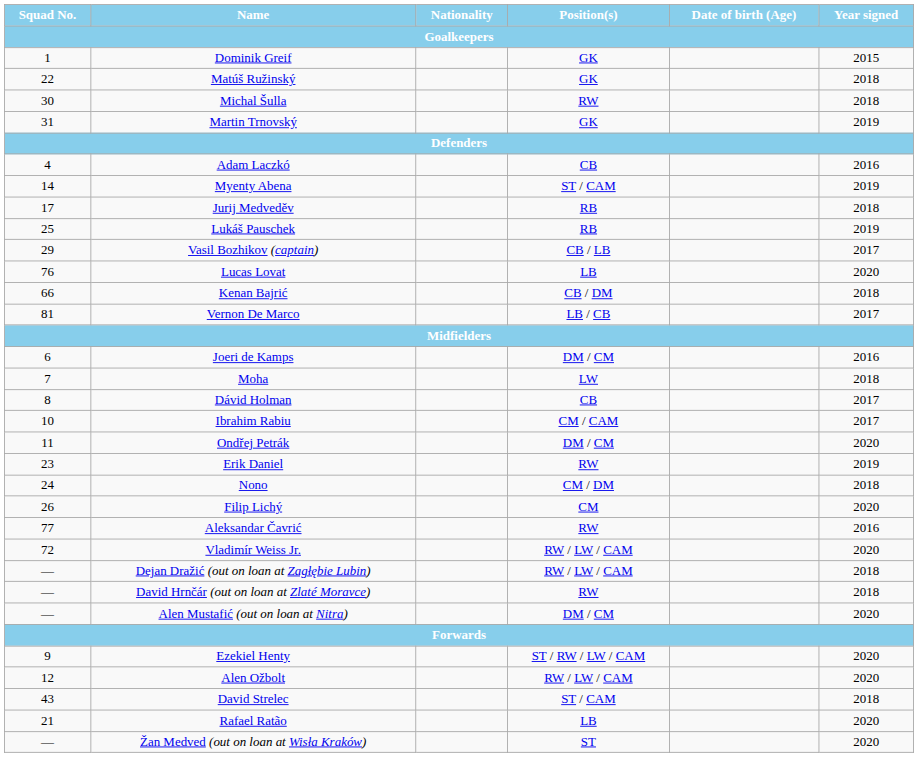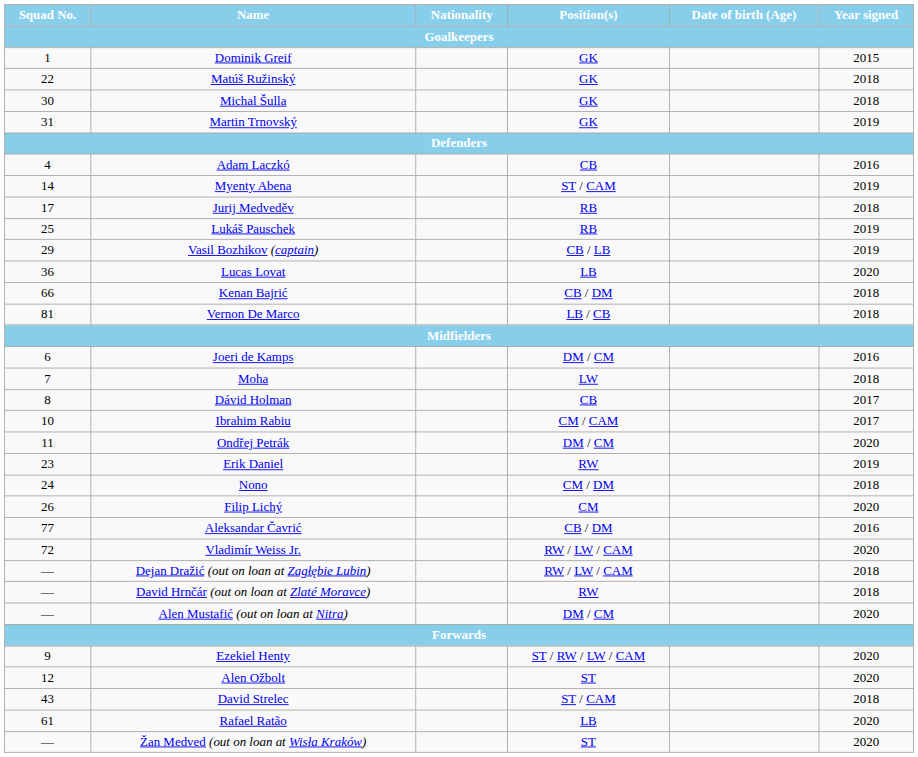Michal Šulla | Position(s) / Goalkeepers: RW -> GK
Vasil Bozhikov (captain) | Year signed / Goalkeepers: 2017 -> 2019
Lucas Lovat | Squad No. / Goalkeepers: 76 -> 36
Vernon De Marco | Year signed / Goalkeepers: 2017 -> 2018
Aleksandar Čavrić | Position(s) / Goalkeepers: RW -> CB / DM
Alen Ožbolt | Position(s) / Goalkeepers: RW / LW / CAM -> ST
Rafael Ratão | Squad No. / Goalkeepers: 21 -> 61
